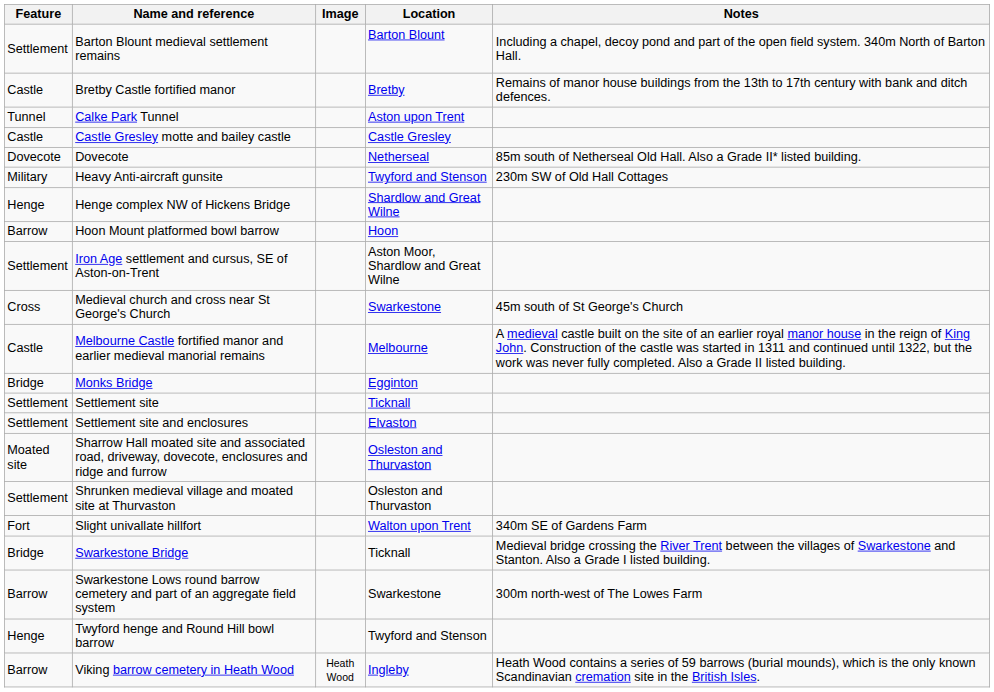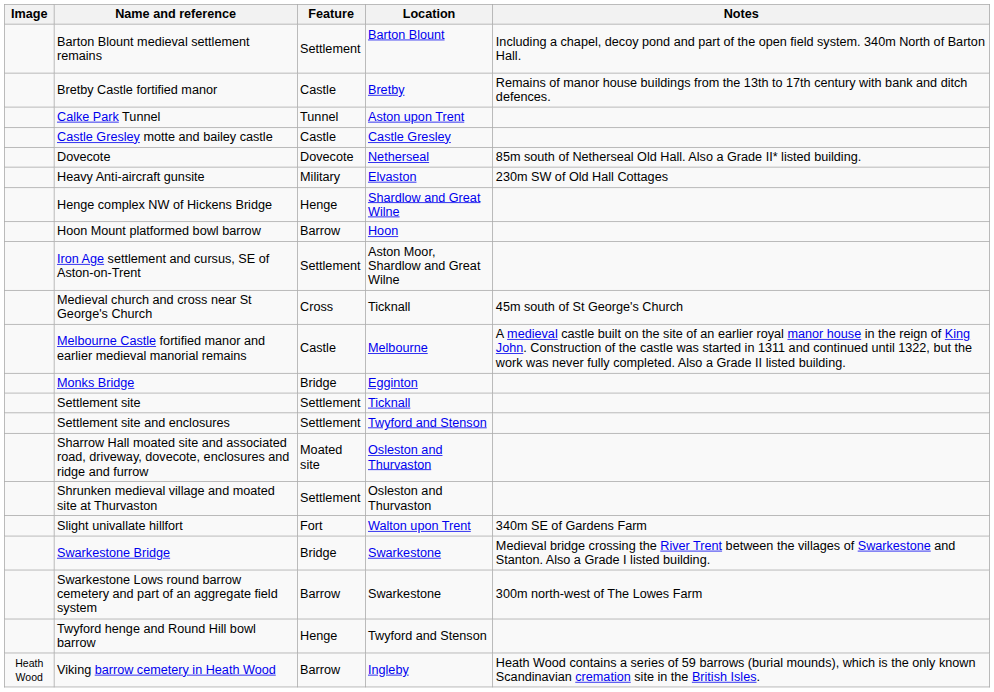columns swapped: Image <-> Feature
Heavy Anti-aircraft gunsite | Location: Twyford and Stenson -> Elvaston
Medieval church and cross near St George's Church | Location: Swarkestone -> Ticknall
Settlement site and enclosures | Location: Elvaston -> Twyford and Stenson
Swarkestone Bridge | Location: Ticknall -> Swarkestone
